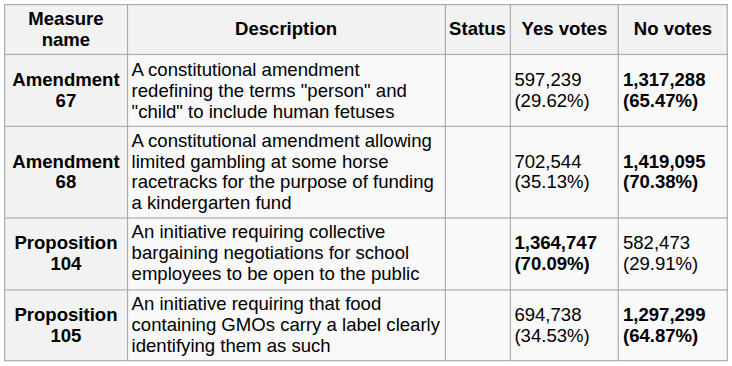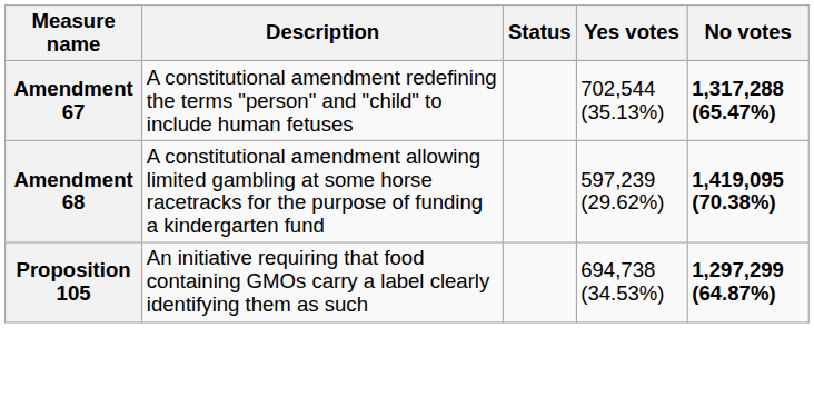Amendment 67 | Yes votes: 597,239 (29.62%) -> 702,544 (35.13%)
Amendment 68 | Yes votes: 702,544 (35.13%) -> 597,239 (29.62%)
- row: Proposition 104 | An initiative requiring collective bargaining negotiations for school employees to be open to the public | 1,364,747 (70.09%) | 582,473 (29.91%)
